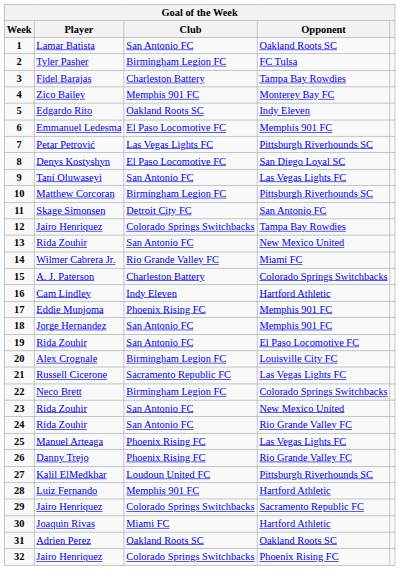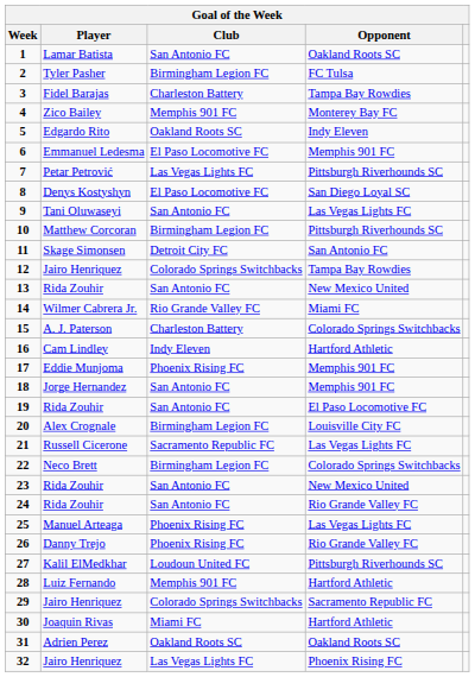32 | Club: Colorado Springs Switchbacks -> Las Vegas Lights FC
